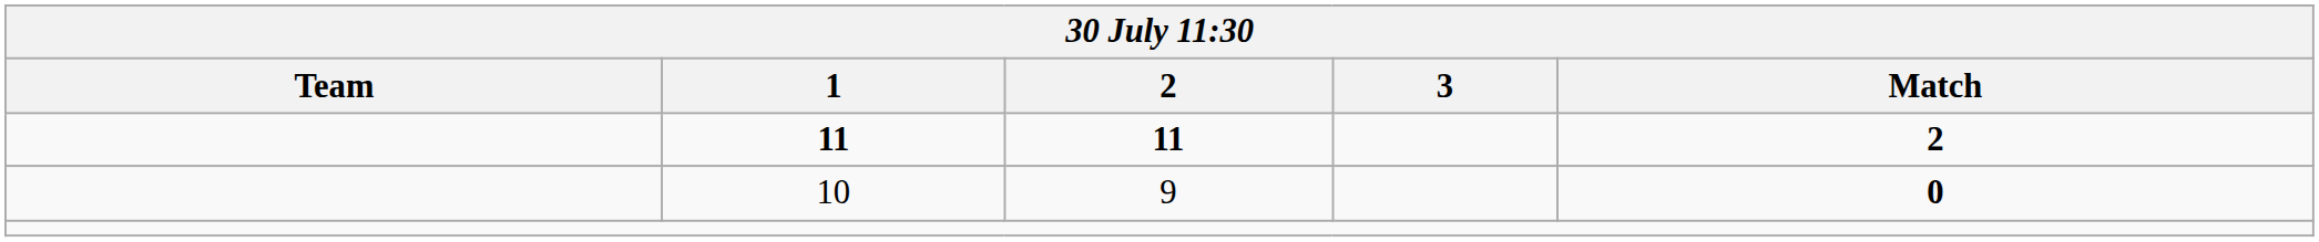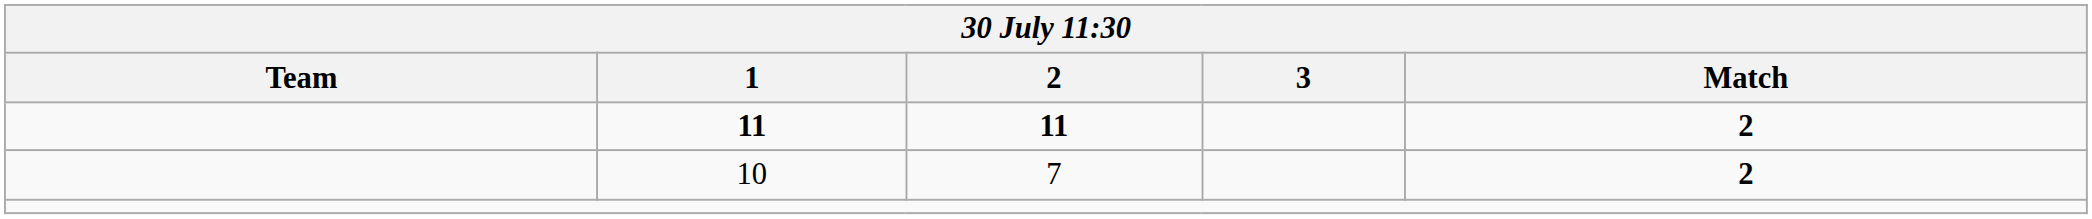10 | 2: 9 -> 7
10 | Match: 0 -> 2
